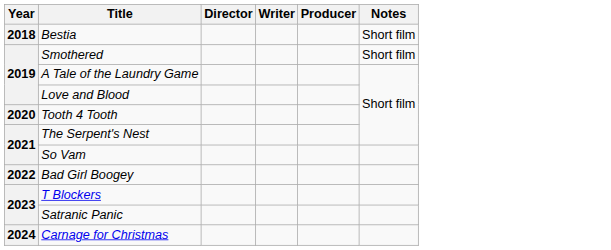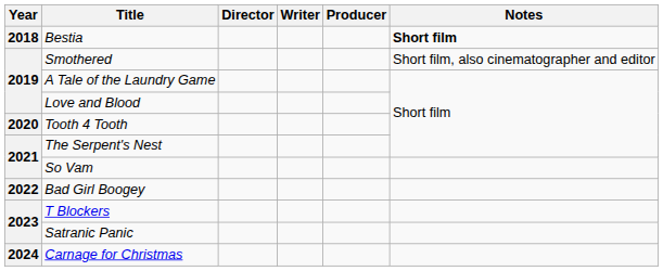Bestia | Notes: normal -> bold
Smothered | Notes: Short film -> Short film, also cinematographer and editor
